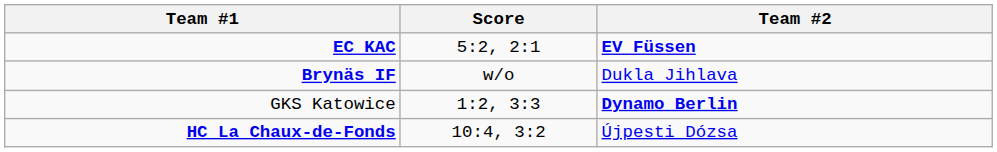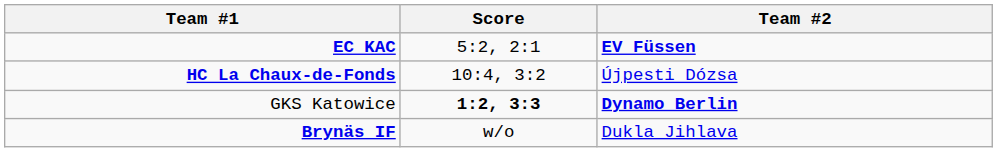rows swapped: HC La Chaux-de-Fonds <-> Brynäs IF
GKS Katowice | Score: normal -> bold
